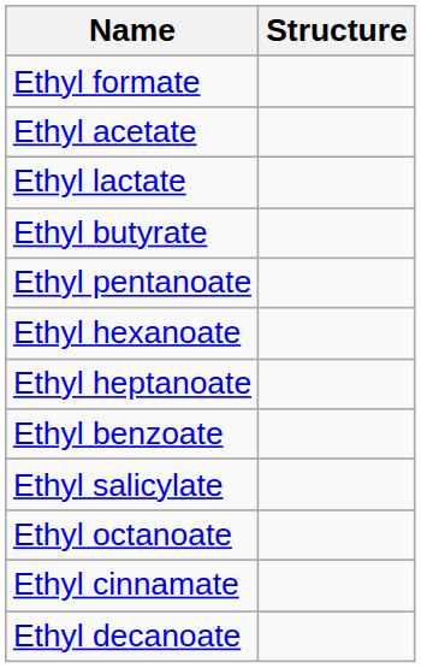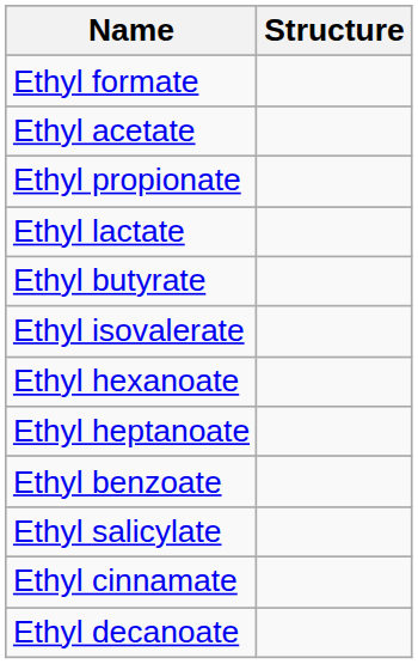+ row: Ethyl propionate
- row: Ethyl pentanoate
+ row: Ethyl isovalerate
- row: Ethyl octanoate
